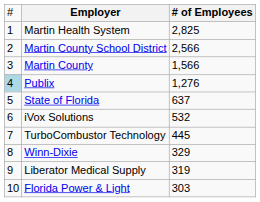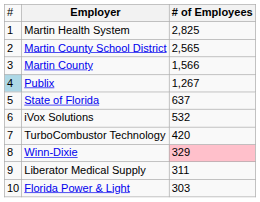Martin County School District | column 3: 2,566 -> 2,565
Publix | column 3: 1,276 -> 1,267
TurboCombustor Technology | column 3: 445 -> 420
Winn-Dixie | column 3: no background -> pink background
Liberator Medical Supply | column 3: 319 -> 311
